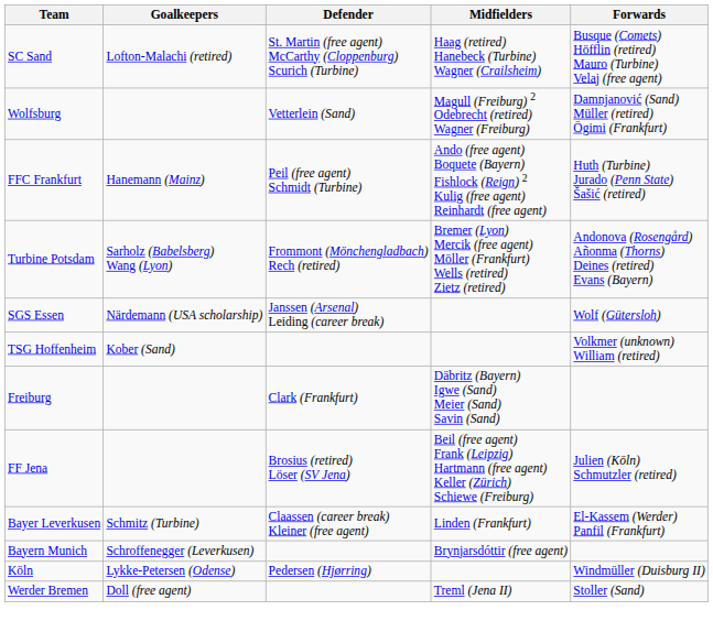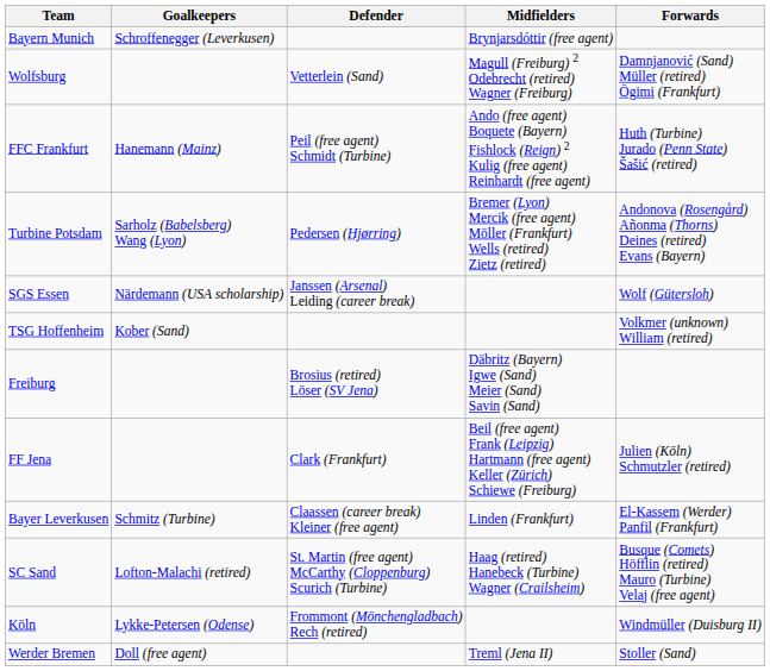rows swapped: Bayern Munich <-> SC Sand
Turbine Potsdam | Defender: Frommont (Mönchengladbach) Rech (retired) -> Pedersen (Hjørring)
Freiburg | Defender: Clark (Frankfurt) -> Brosius (retired) Löser (SV Jena)
FF Jena | Defender: Brosius (retired) Löser (SV Jena) -> Clark (Frankfurt)
Köln | Defender: Pedersen (Hjørring) -> Frommont (Mönchengladbach) Rech (retired)
